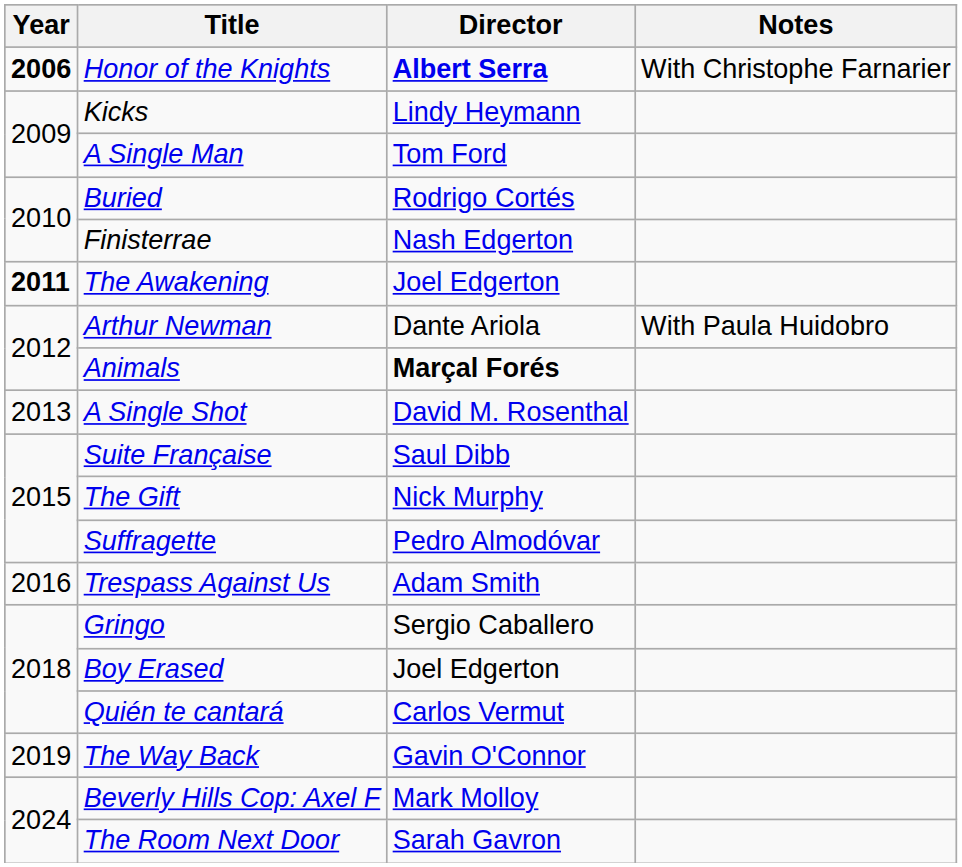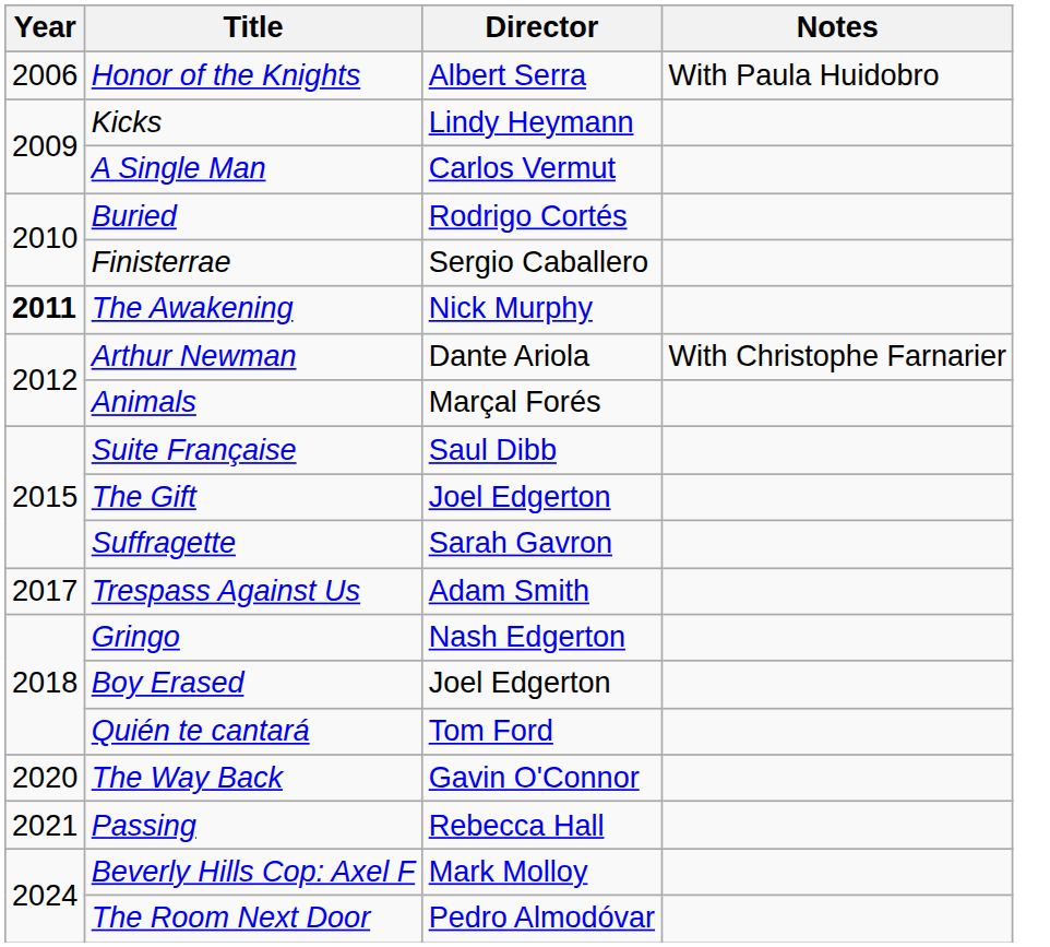Honor of the Knights | Year: bold -> normal
Honor of the Knights | Director: bold -> normal
Honor of the Knights | Notes: With Christophe Farnarier -> With Paula Huidobro
A Single Man | Director: Tom Ford -> Carlos Vermut
Finisterrae | Director: Nash Edgerton -> Sergio Caballero
The Awakening | Director: Joel Edgerton -> Nick Murphy
Arthur Newman | Notes: With Paula Huidobro -> With Christophe Farnarier
Animals | Director: bold -> normal
- row: 2013 | A Single Shot | David M. Rosenthal
The Gift | Director: Nick Murphy -> Joel Edgerton
Suffragette | Director: Pedro Almodóvar -> Sarah Gavron
Trespass Against Us | Year: 2016 -> 2017
Gringo | Director: Sergio Caballero -> Nash Edgerton
Quién te cantará | Director: Carlos Vermut -> Tom Ford
The Way Back | Year: 2019 -> 2020
+ row: 2021 | Passing | Rebecca Hall
The Room Next Door | Director: Sarah Gavron -> Pedro Almodóvar
